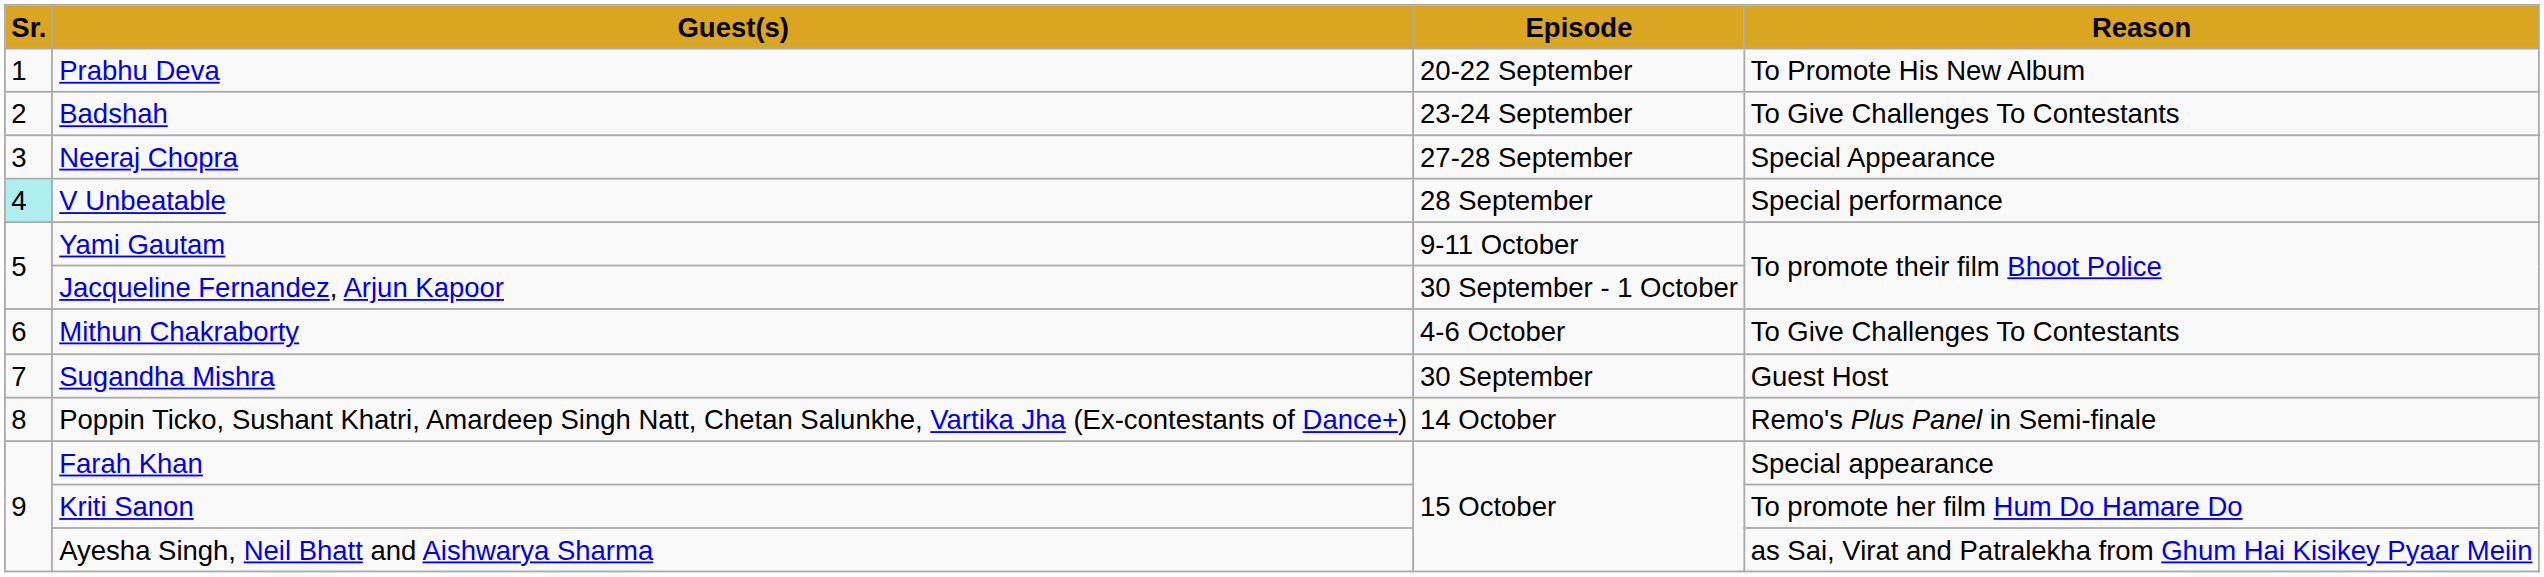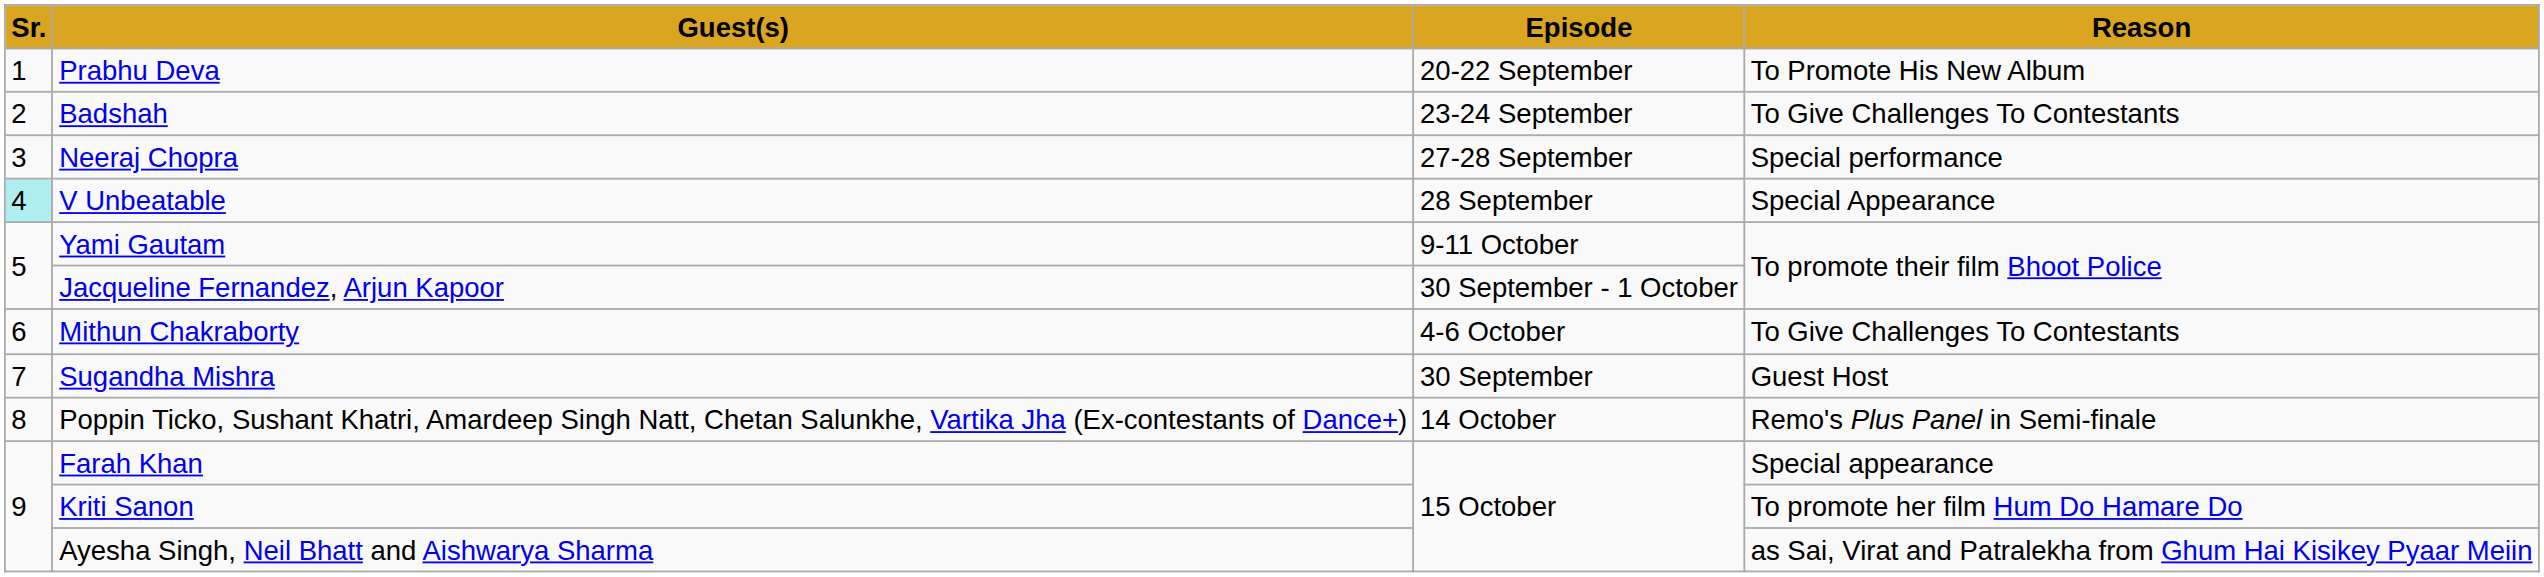Neeraj Chopra | Reason: Special Appearance -> Special performance
V Unbeatable | Reason: Special performance -> Special Appearance
